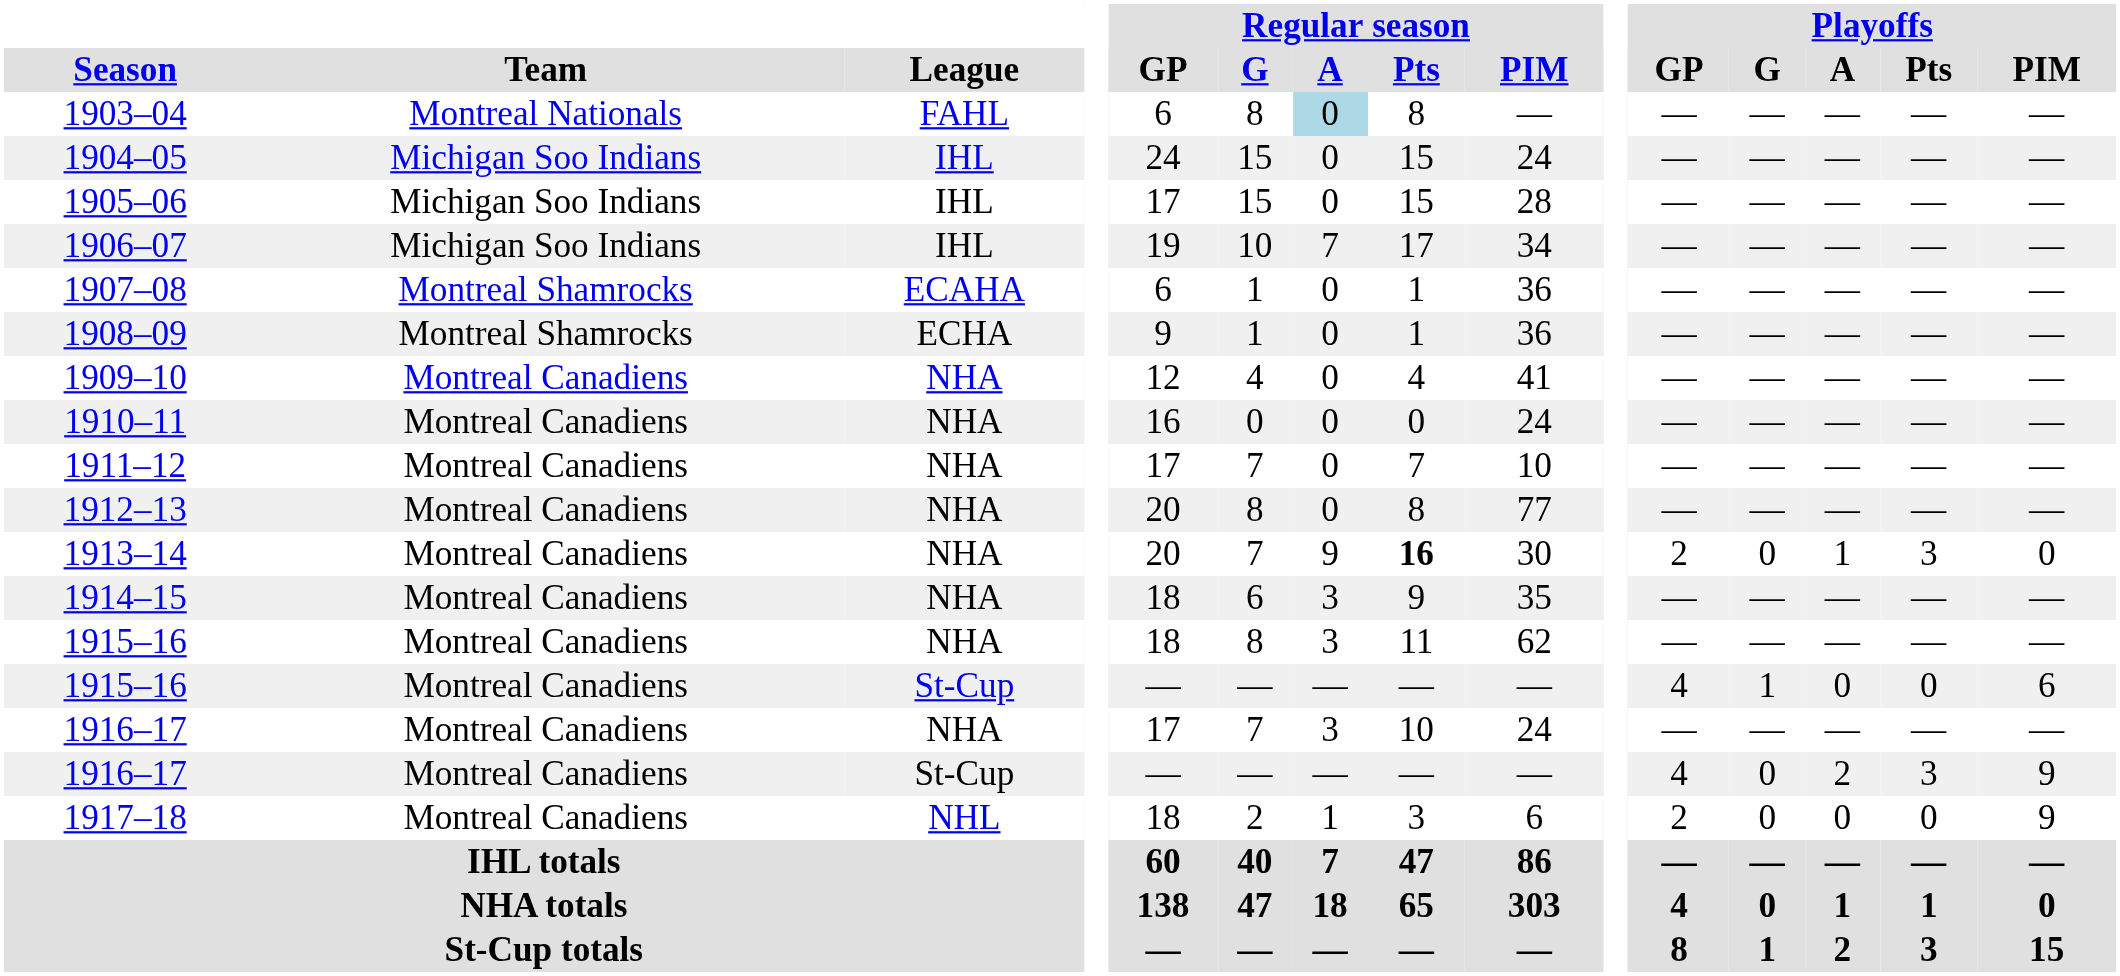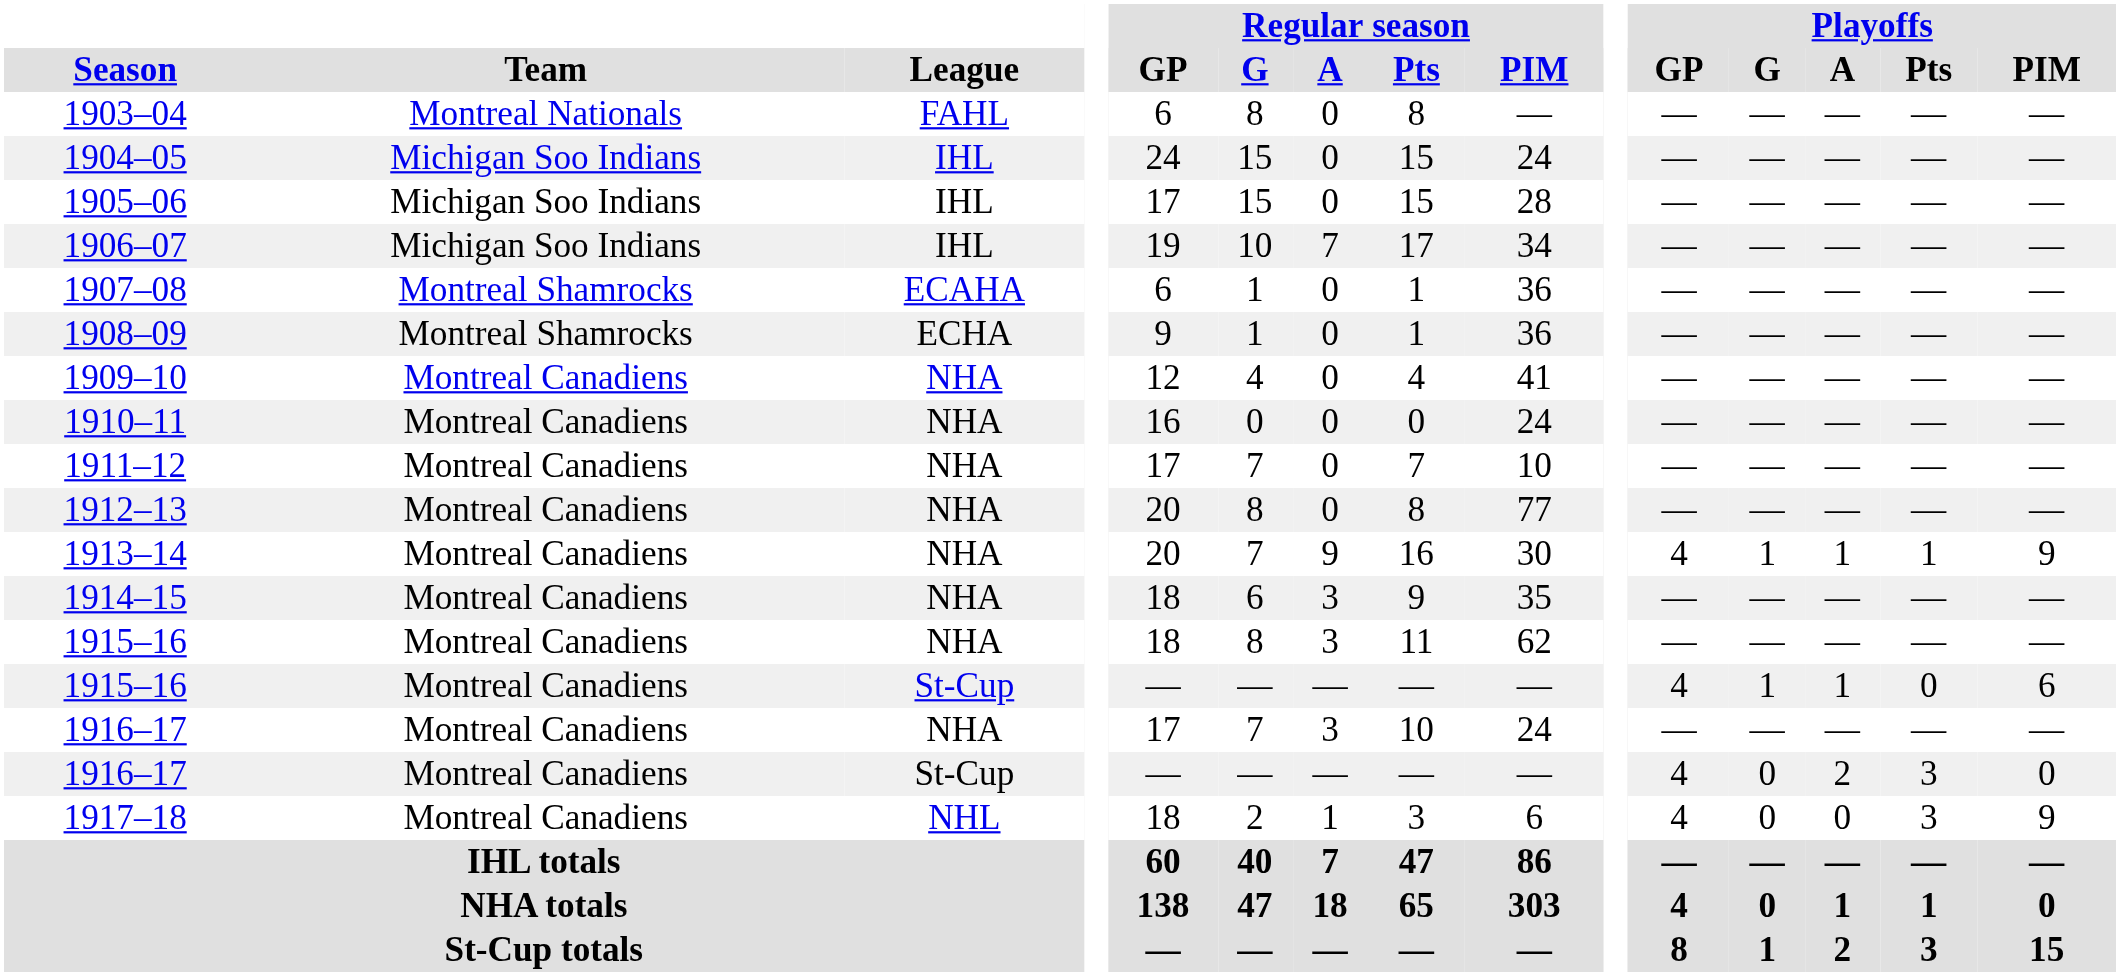1903–04 | Regular season / A: lightblue background -> no background
1913–14 | Regular season / Pts: bold -> normal
1913–14 | Playoffs / GP: 2 -> 4
1913–14 | Playoffs / G: 0 -> 1
1913–14 | Playoffs / Pts: 3 -> 1
1913–14 | Playoffs / PIM: 0 -> 9
1915–16 / St-Cup | Playoffs / A: 0 -> 1
1916–17 / St-Cup | Playoffs / PIM: 9 -> 0
1917–18 | Playoffs / GP: 2 -> 4
1917–18 | Playoffs / Pts: 0 -> 3
